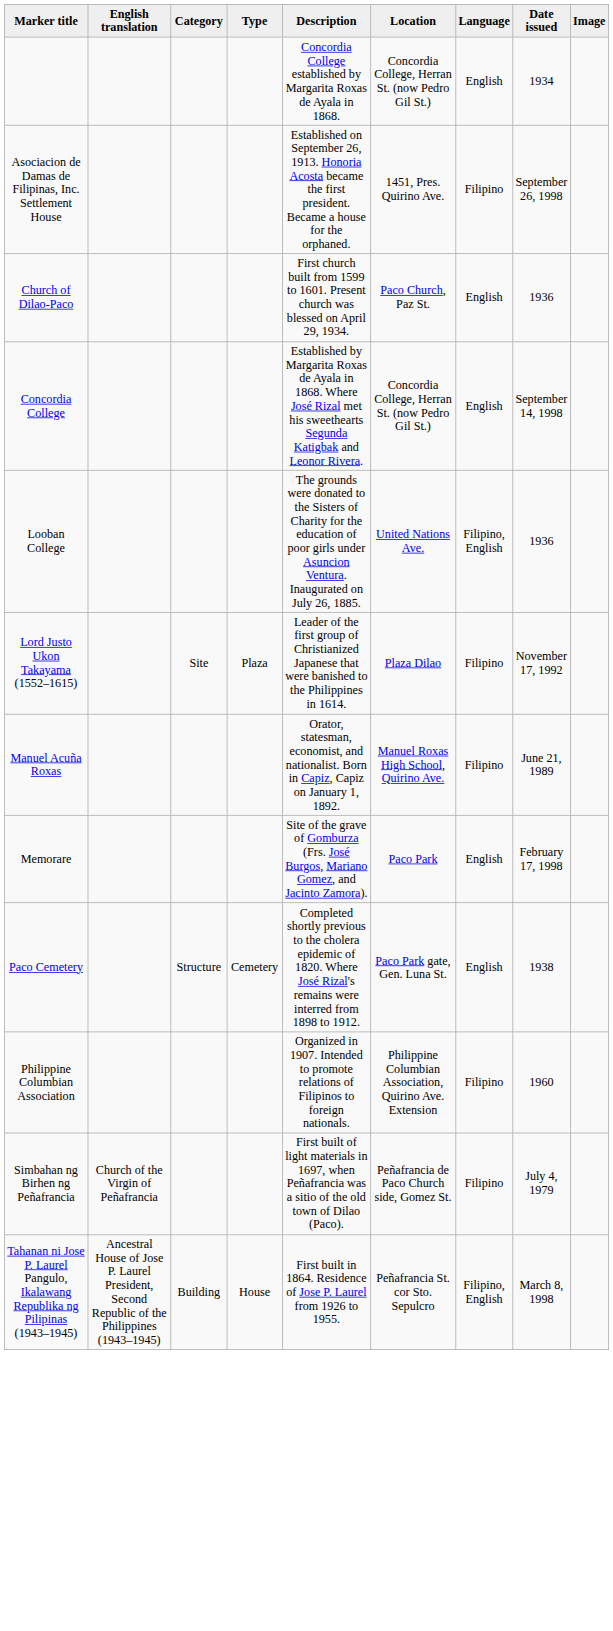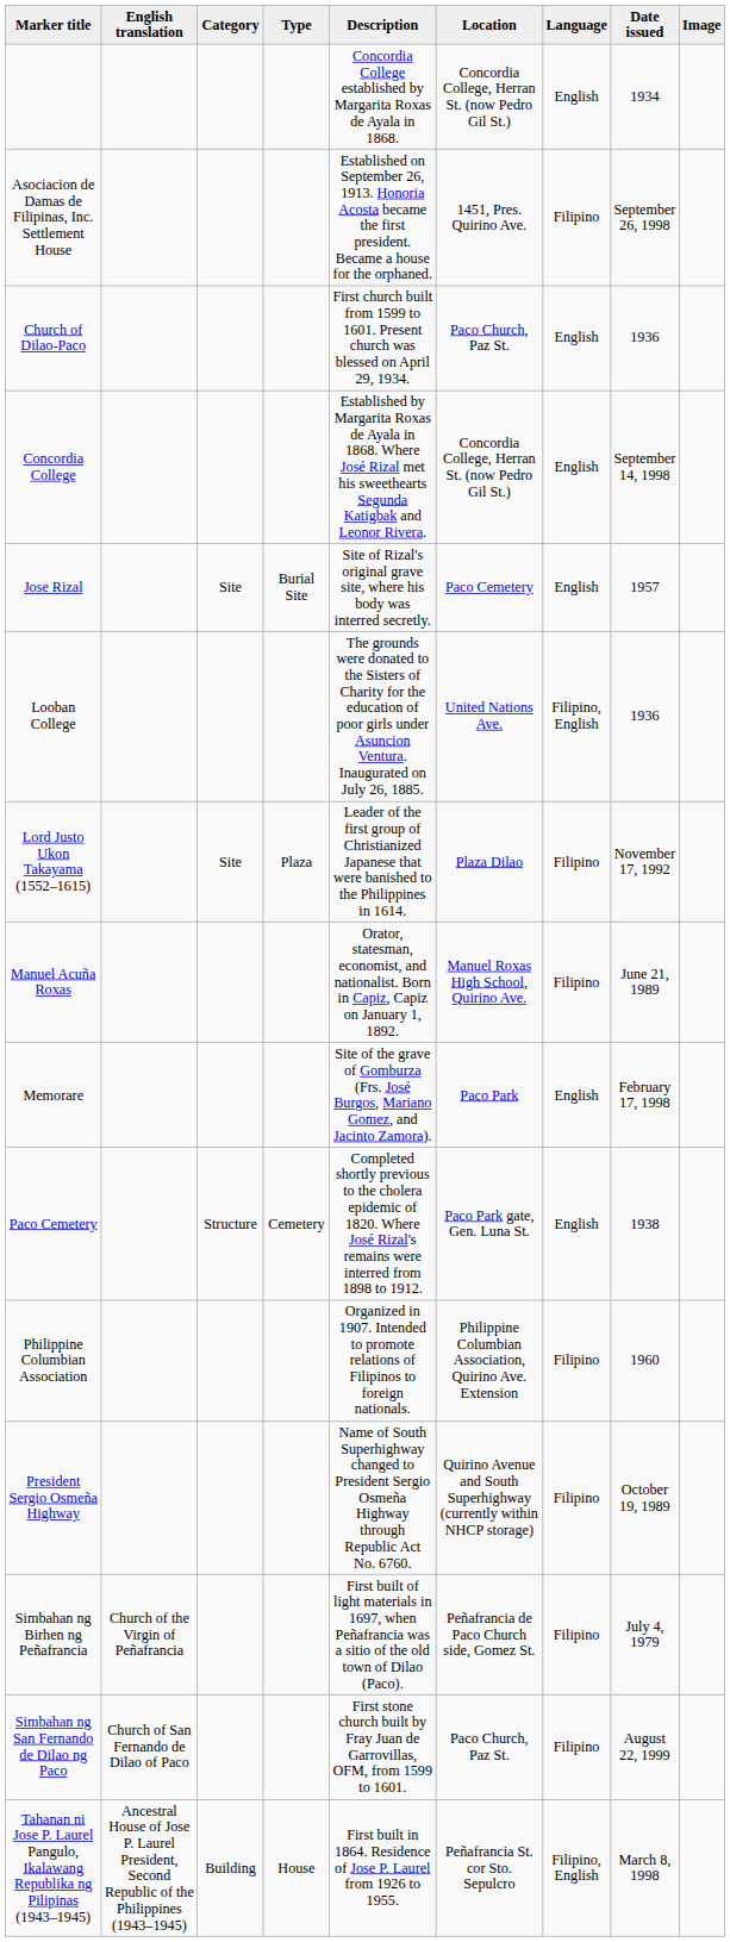+ row: Jose Rizal | Site | Burial Site | Site of Rizal's original grave site, where his body was interred secretly. | Paco Cemetery | English | 1957
+ row: President Sergio Osmeña Highway | Name of South Superhighway changed to President Sergio Osmeña Highway through Republic Act No. 6760. | Quirino Avenue and South Superhighway (currently within NHCP storage) | Filipino | October 19, 1989
+ row: Simbahan ng San Fernando de Dilao ng Paco | Church of San Fernando de Dilao of Paco | First stone church built by Fray Juan de Garrovillas, OFM, from 1599 to 1601. | Paco Church, Paz St. | Filipino | August 22, 1999
